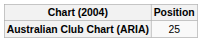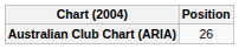Australian Club Chart (ARIA) | Position: 25 -> 26
